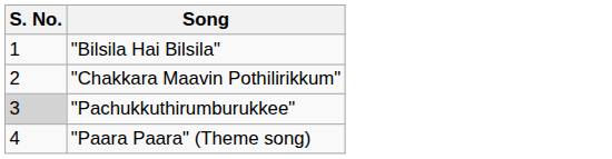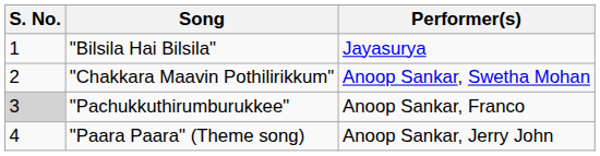+ column: Performer(s) | Jayasurya | Anoop Sankar, Swetha Mohan | Anoop Sankar, Franco | Anoop Sankar, Jerry John
